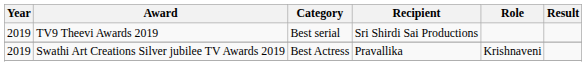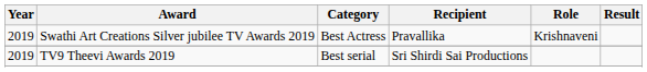rows swapped: TV9 Theevi Awards 2019 <-> Swathi Art Creations Silver jubilee TV Awards 2019
